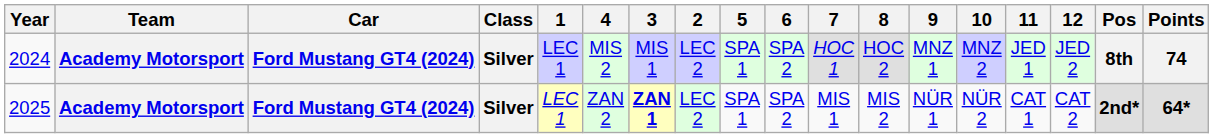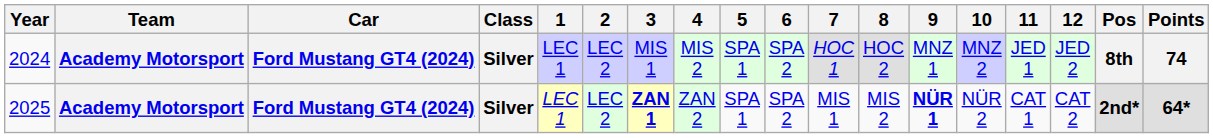columns swapped: 2 <-> 4
2025 | 9: normal -> bold
